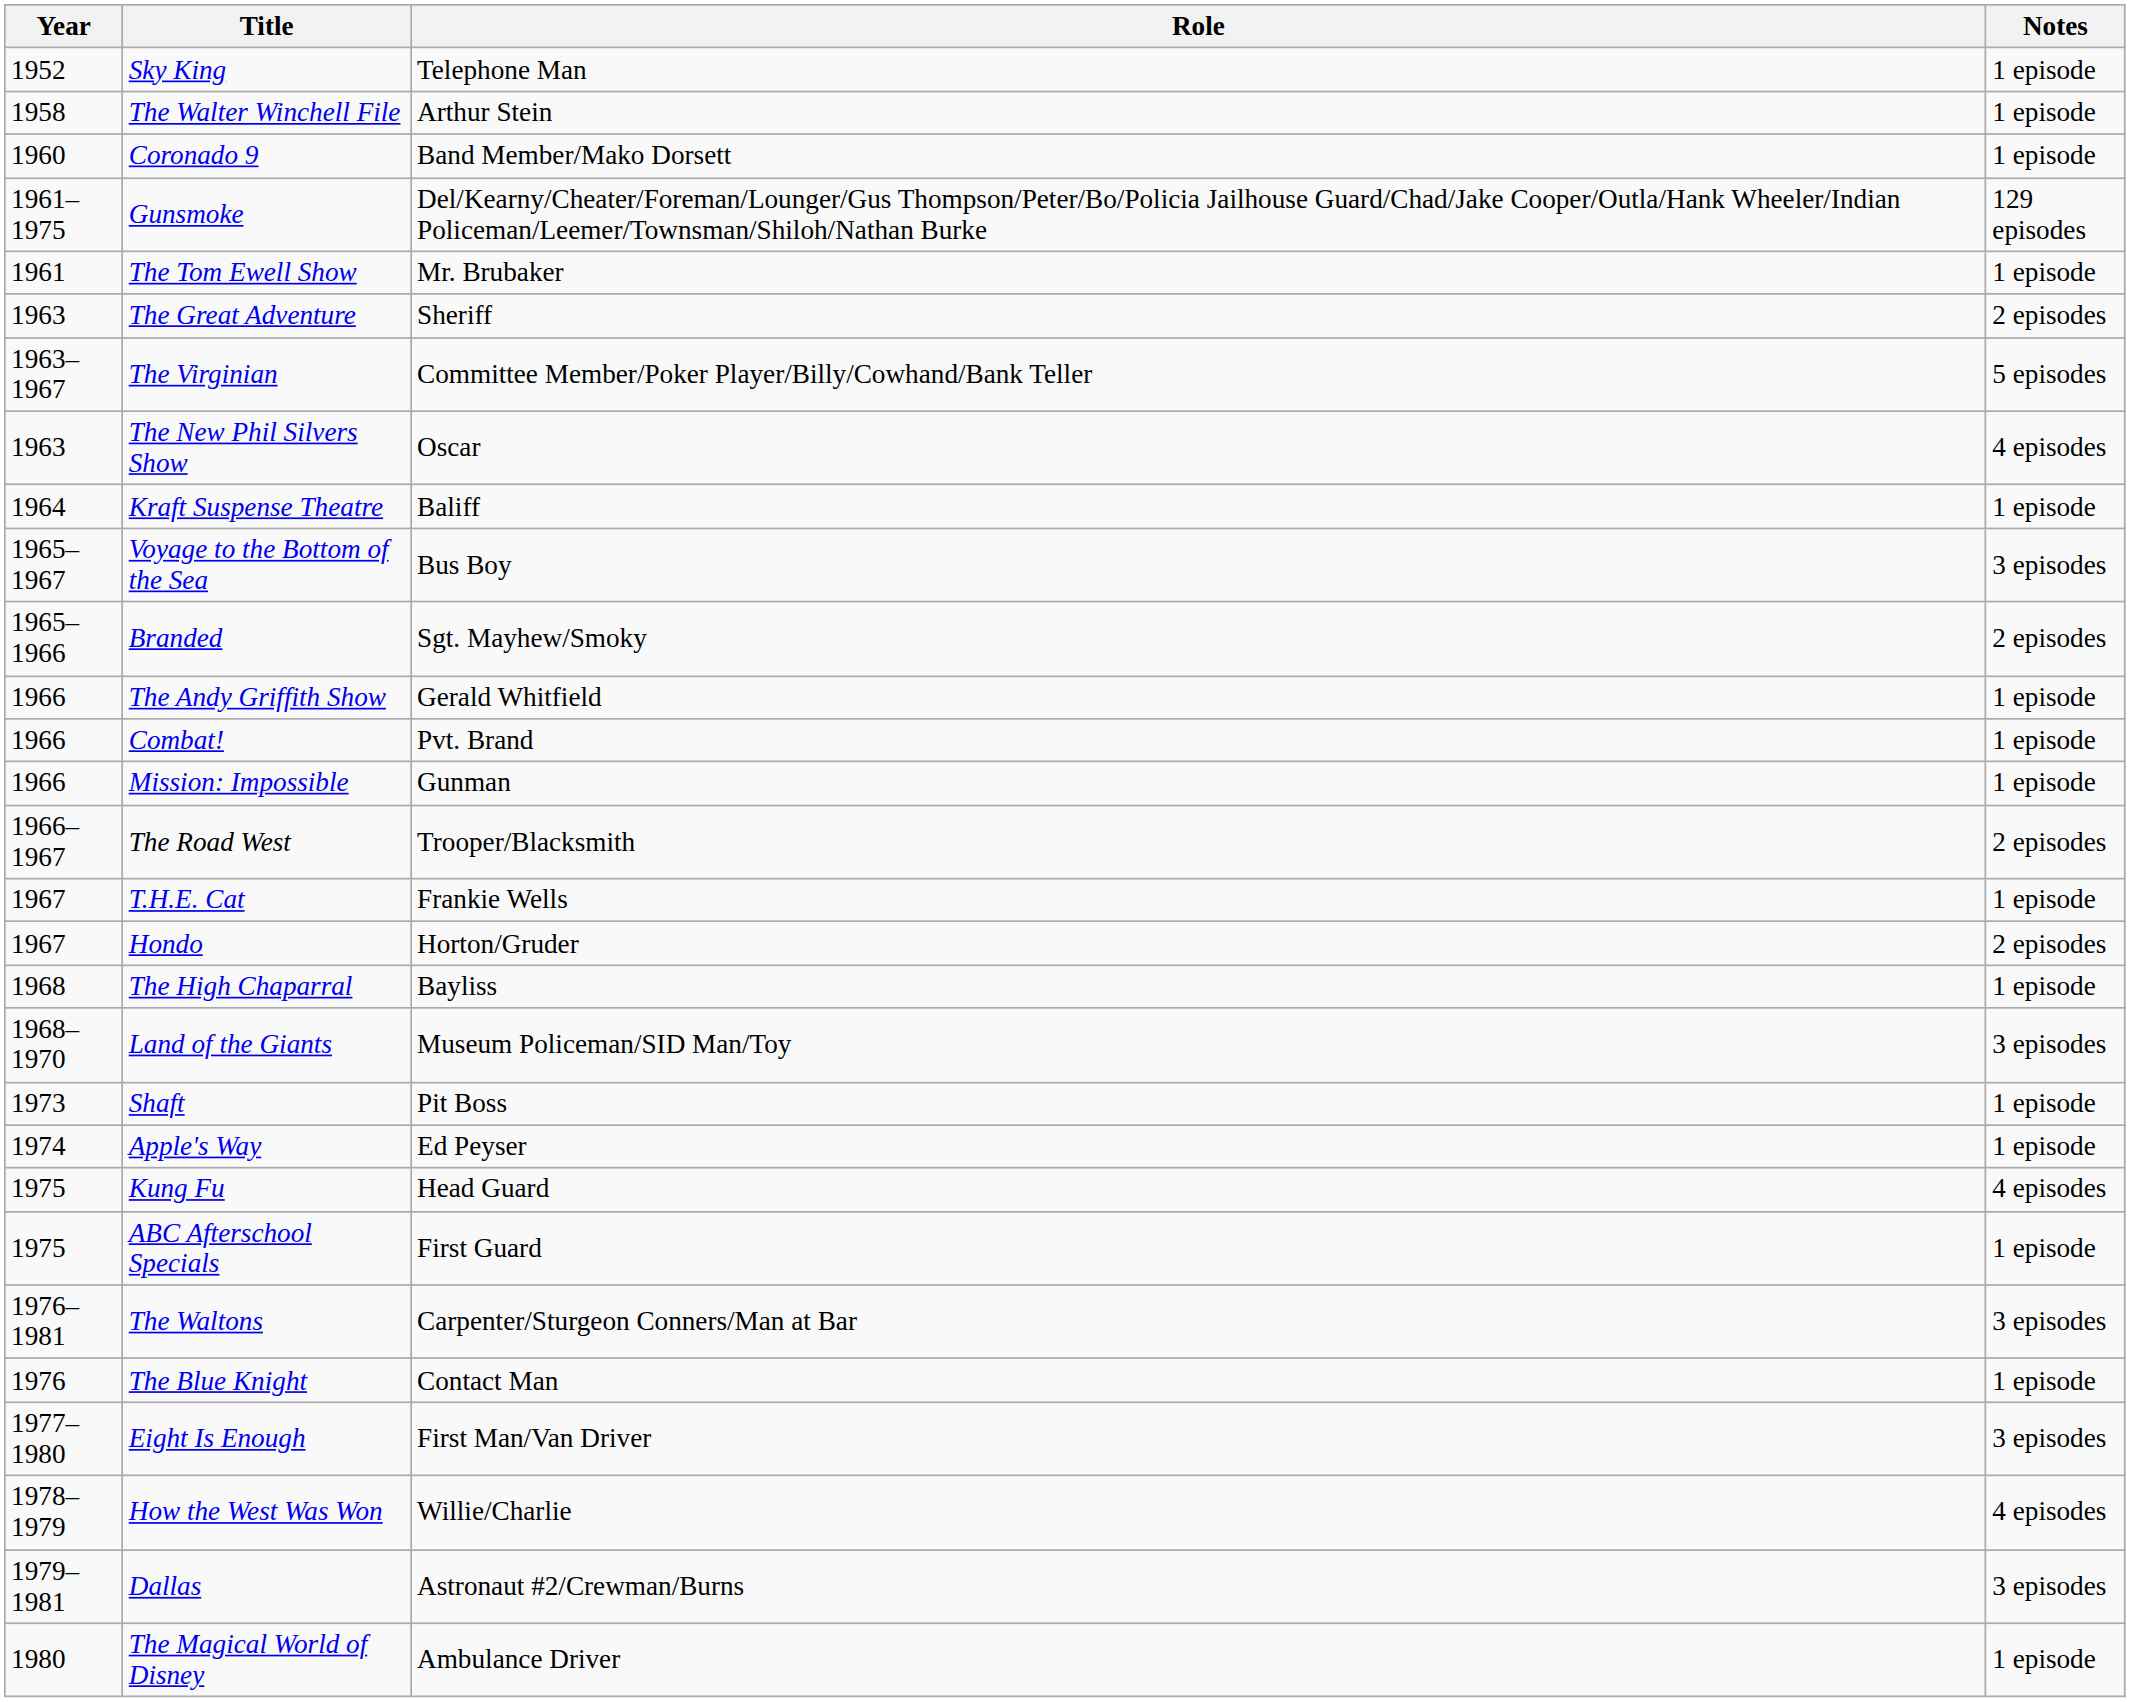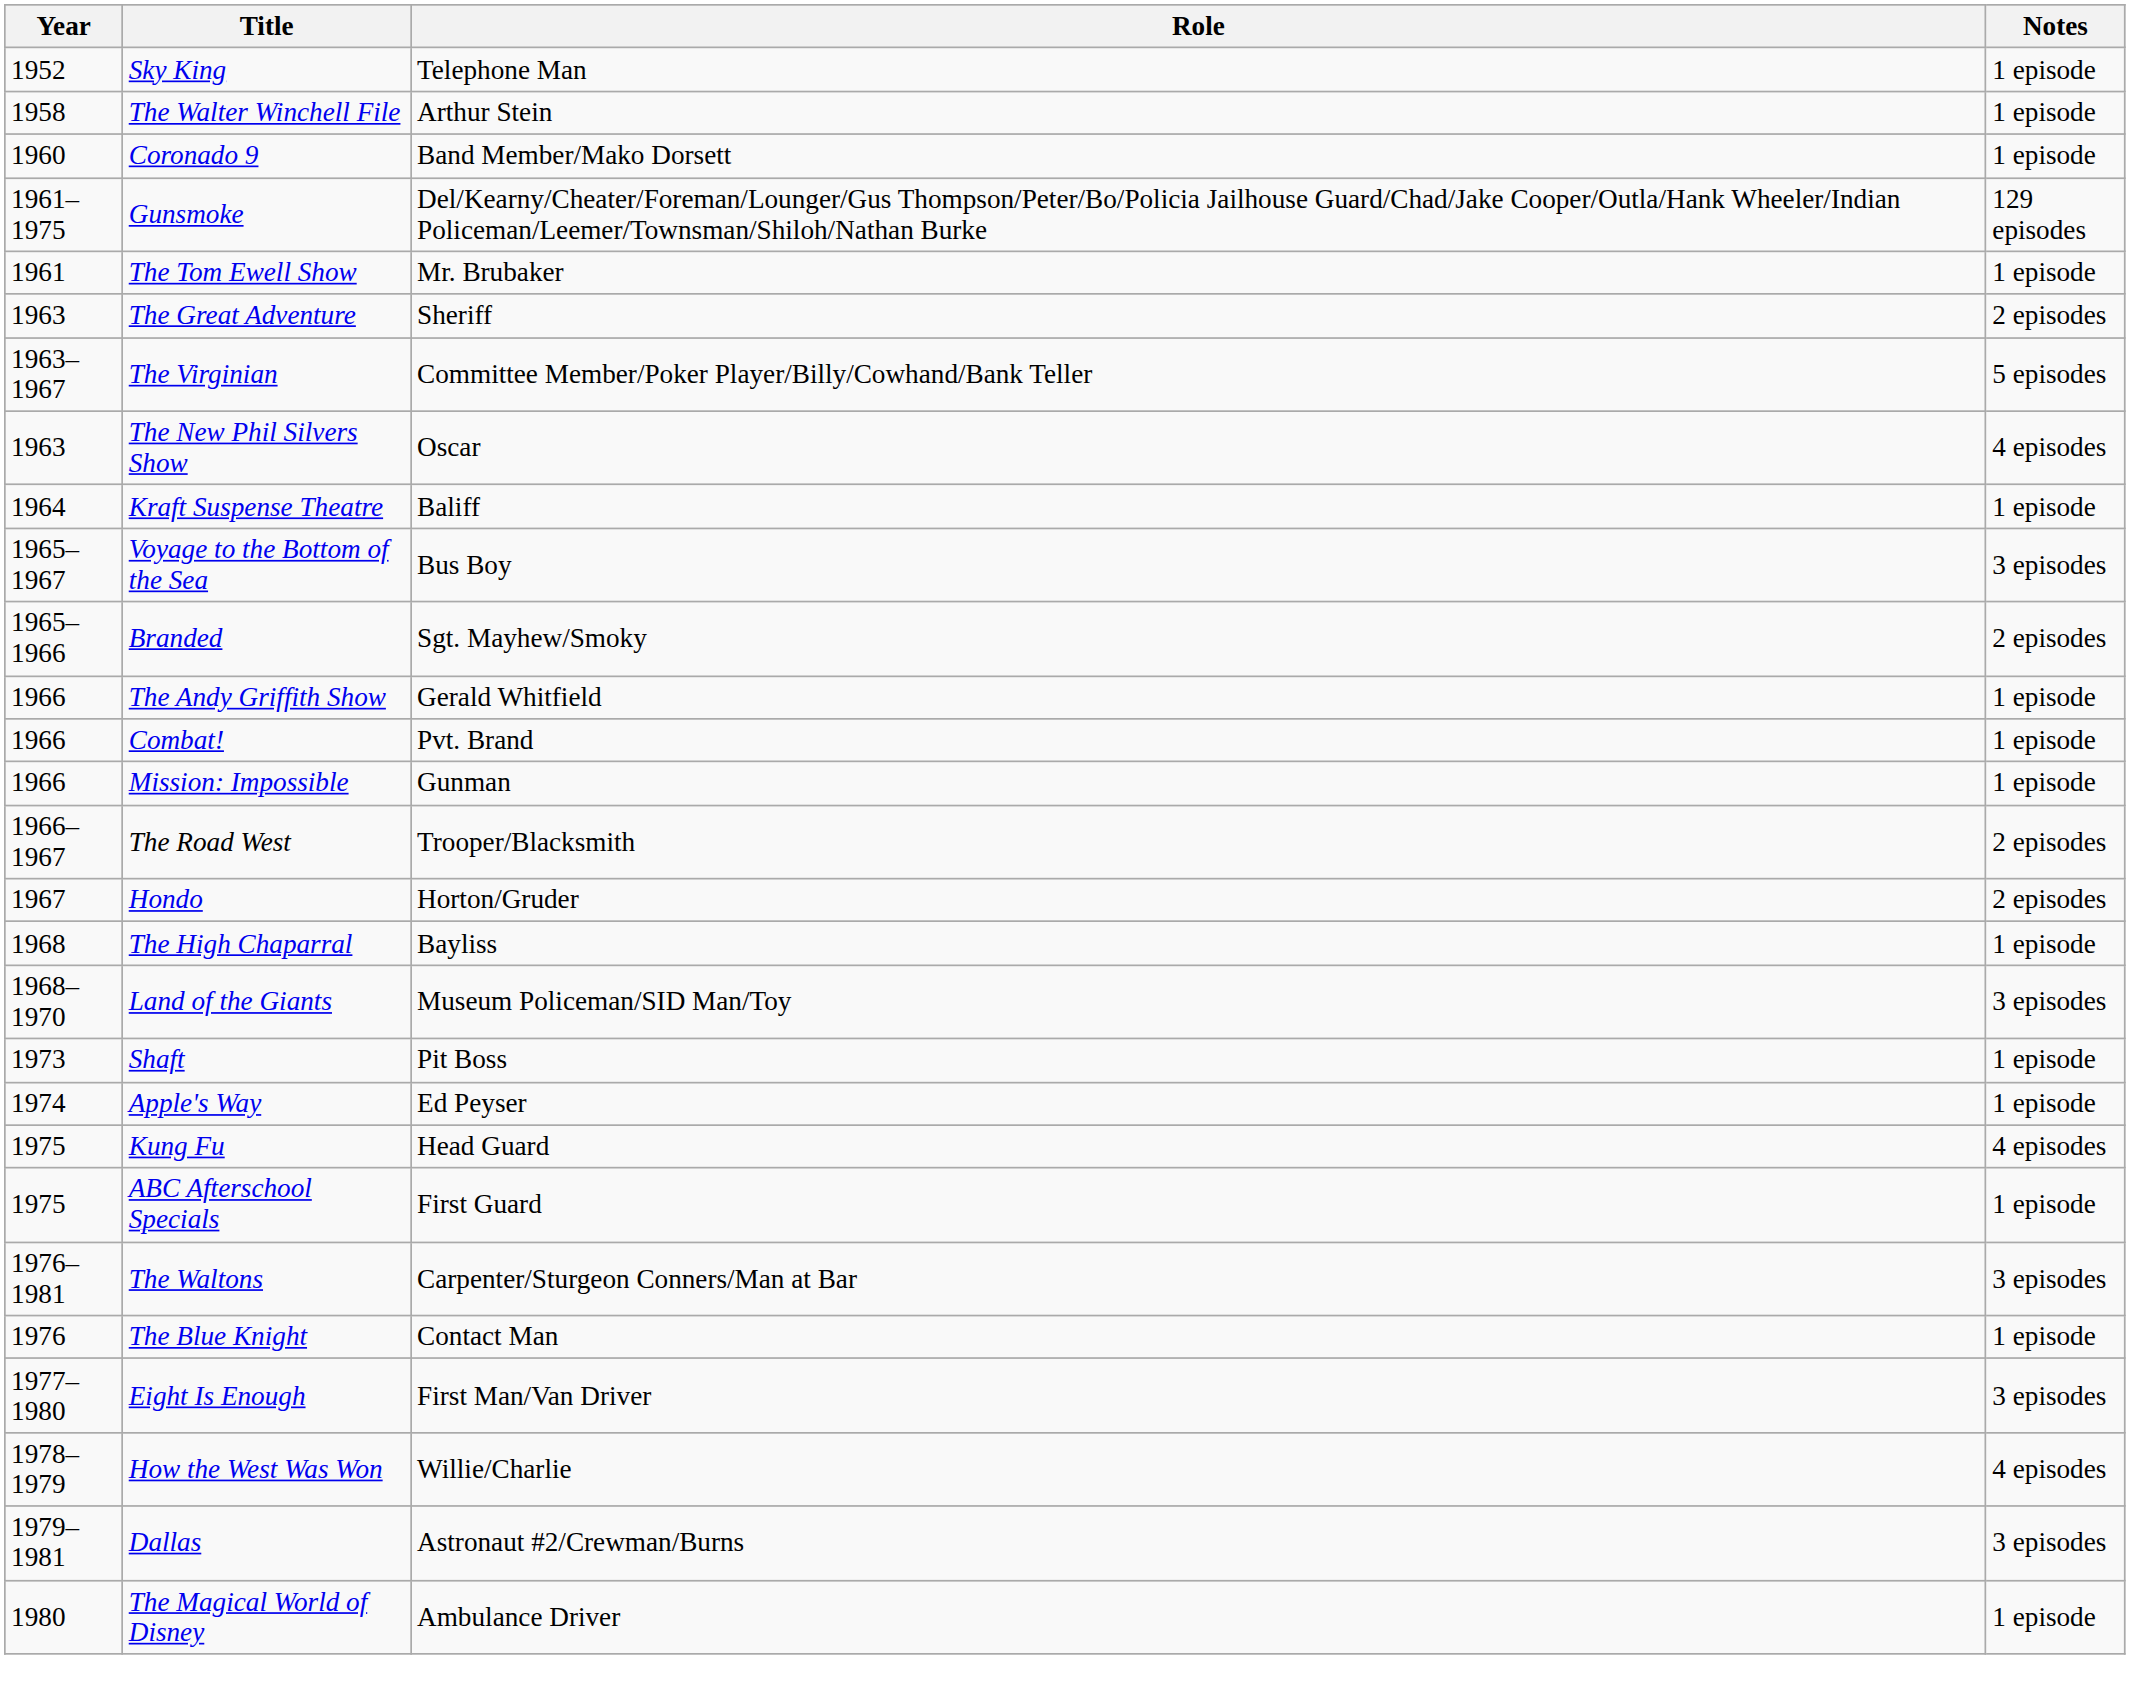- row: 1967 | T.H.E. Cat | Frankie Wells | 1 episode
